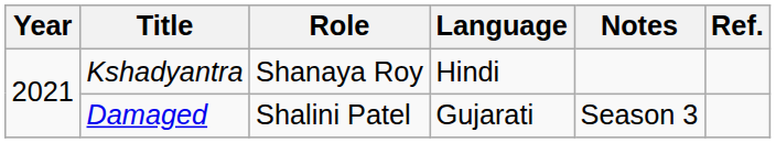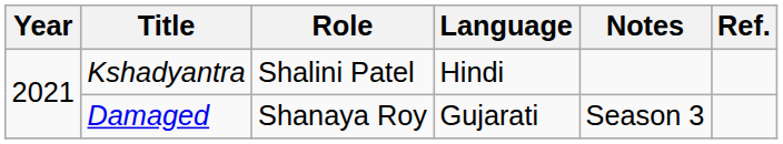Kshadyantra | Role: Shanaya Roy -> Shalini Patel
Damaged | Role: Shalini Patel -> Shanaya Roy
